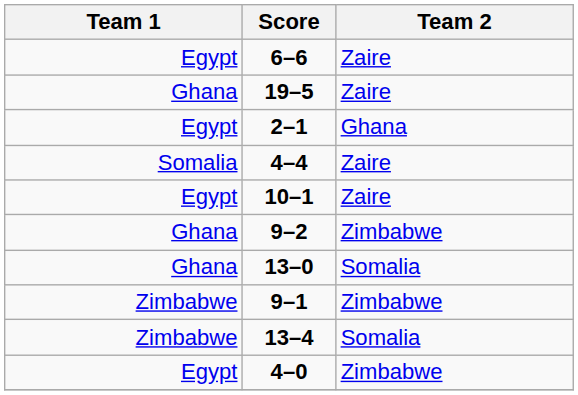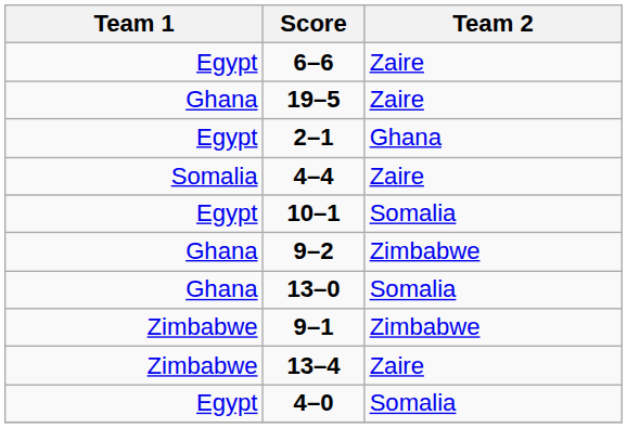10–1 | Team 2: Zaire -> Somalia
13–4 | Team 2: Somalia -> Zaire
4–0 | Team 2: Zimbabwe -> Somalia
